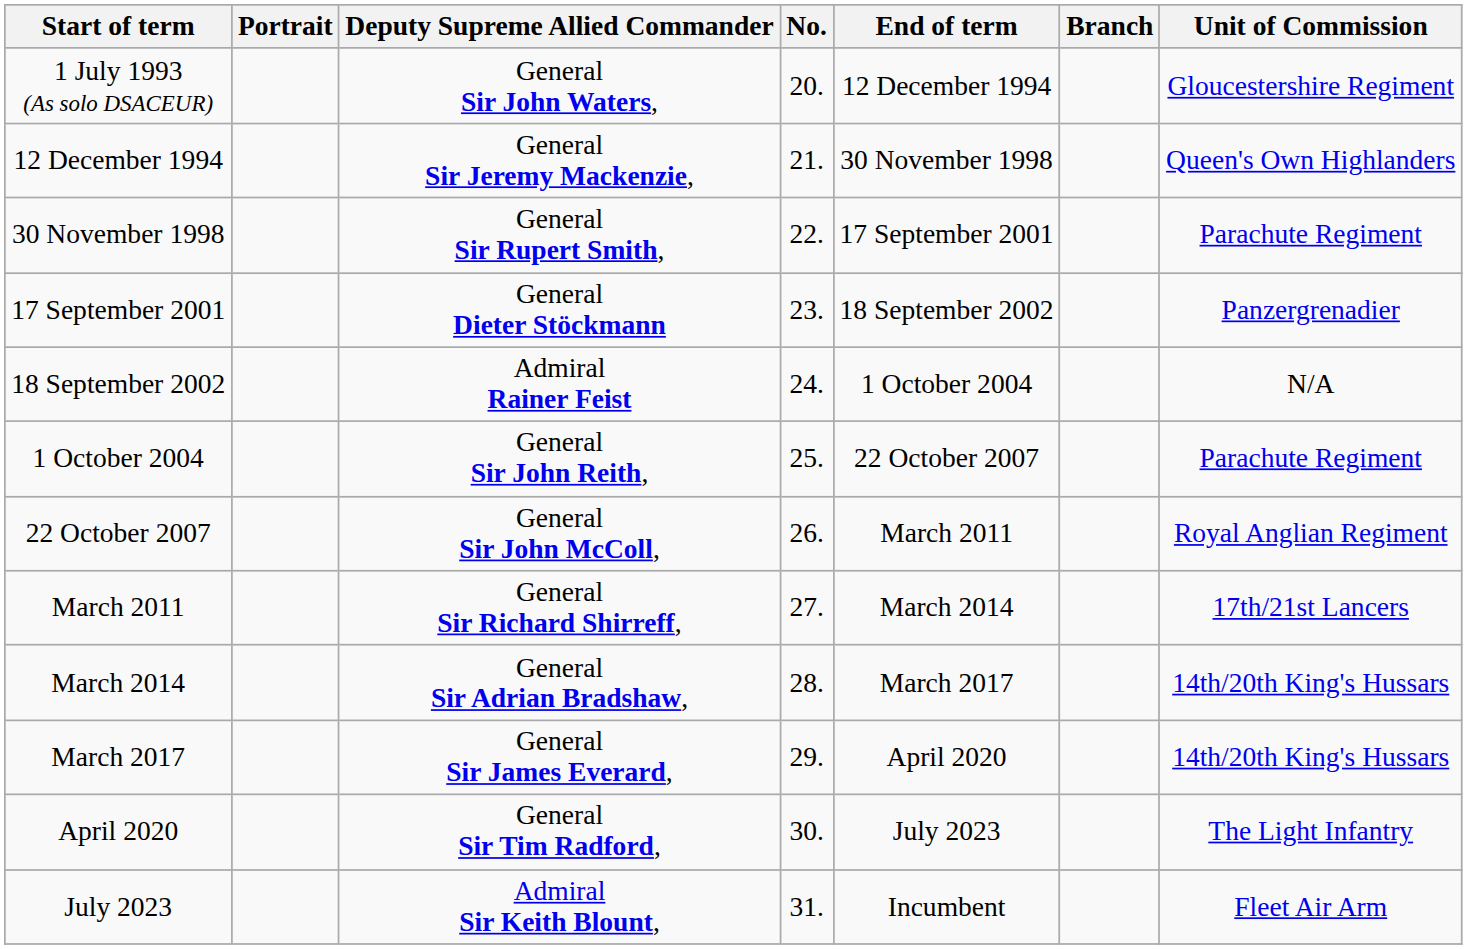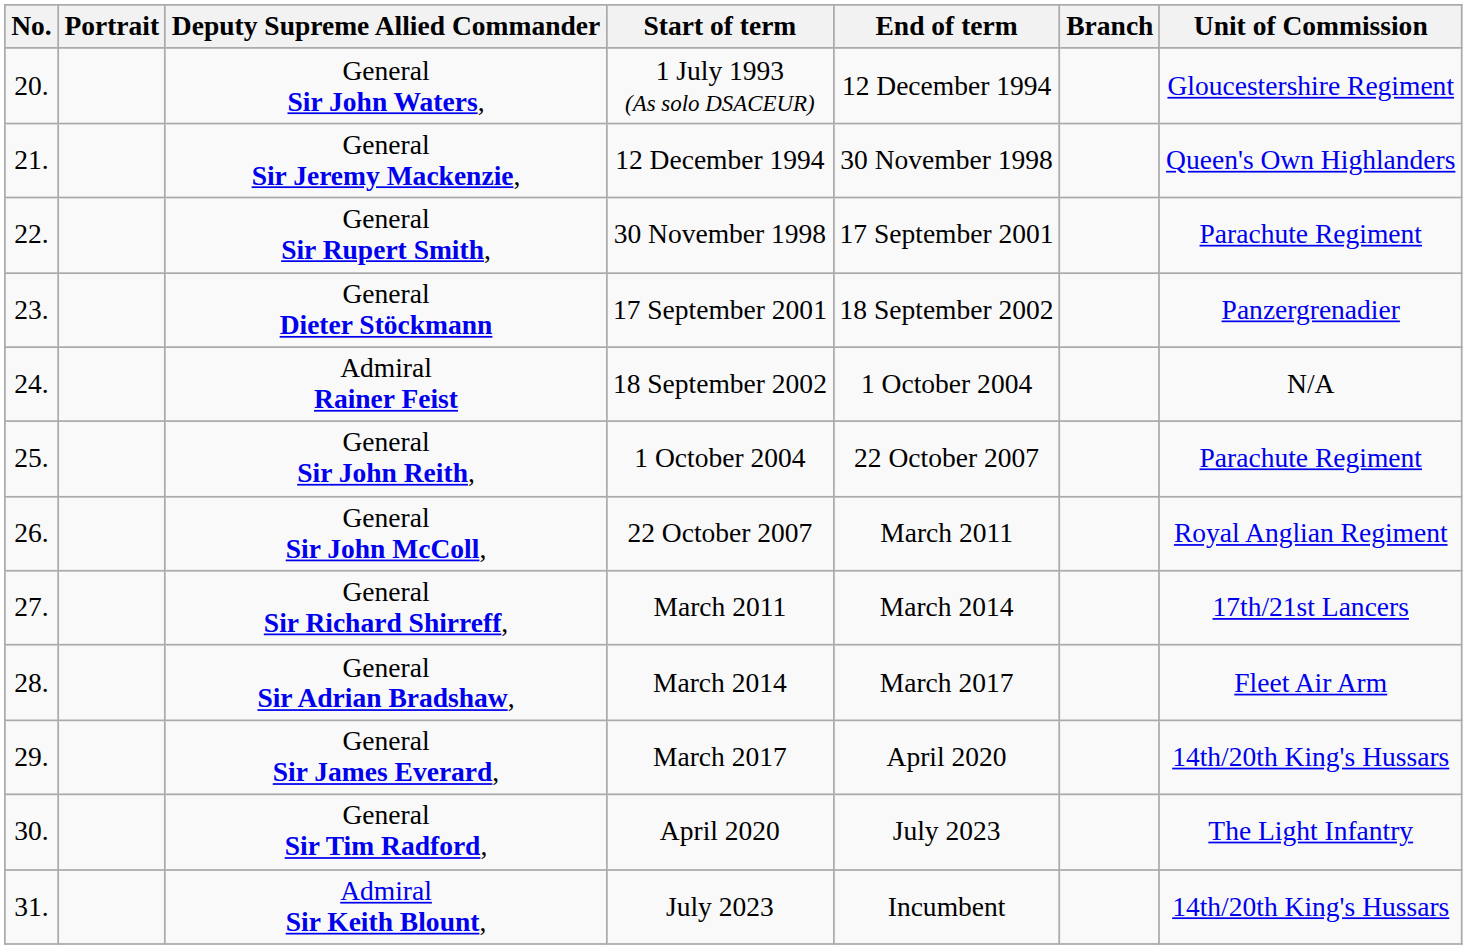columns swapped: No. <-> Start of term
General Sir Adrian Bradshaw, | Unit of Commission: 14th/20th King's Hussars -> Fleet Air Arm
Admiral Sir Keith Blount, | Unit of Commission: Fleet Air Arm -> 14th/20th King's Hussars
